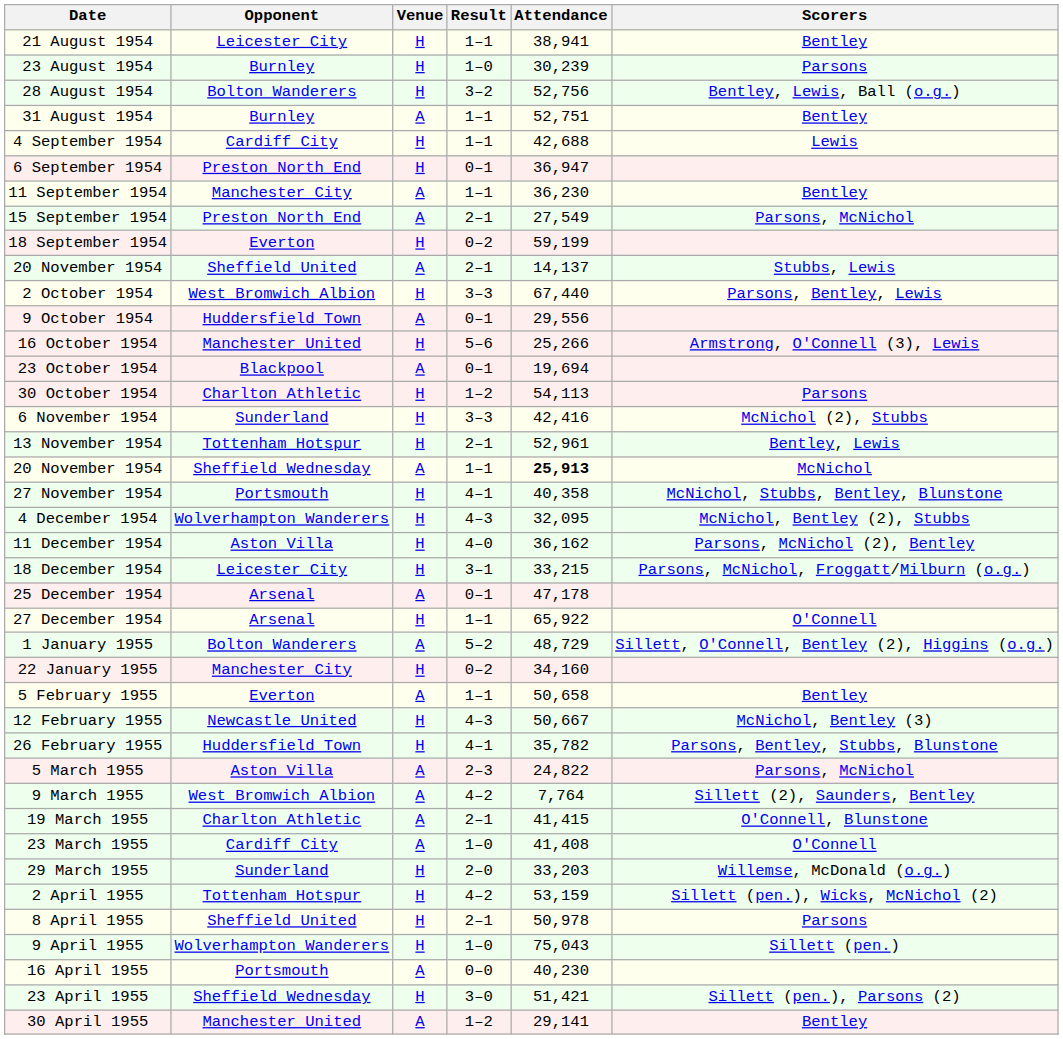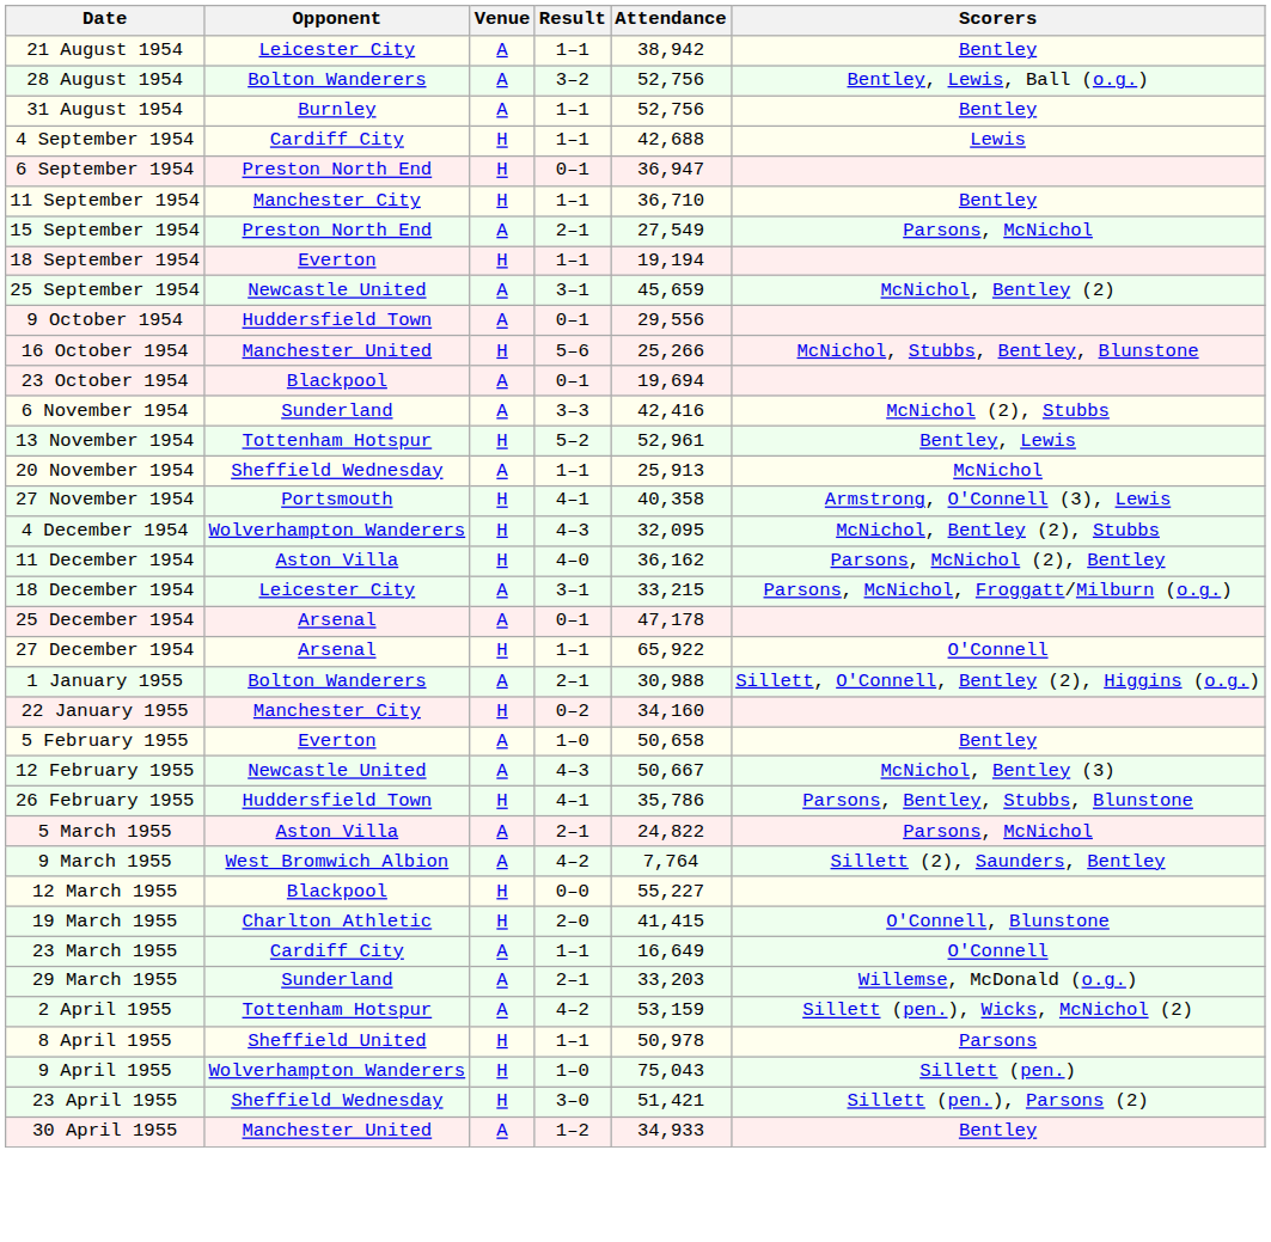21 August 1954 | Venue: H -> A
21 August 1954 | Attendance: 38,941 -> 38,942
- row: 23 August 1954 | Burnley | H | 1–0 | 30,239 | Parsons
28 August 1954 | Venue: H -> A
31 August 1954 | Attendance: 52,751 -> 52,756
11 September 1954 | Venue: A -> H
11 September 1954 | Attendance: 36,230 -> 36,710
18 September 1954 | Result: 0–2 -> 1–1
18 September 1954 | Attendance: 59,199 -> 19,194
- row: 20 November 1954 | Sheffield United | A | 2–1 | 14,137 | Stubbs, Lewis
+ row: 25 September 1954 | Newcastle United | A | 3–1 | 45,659 | McNichol, Bentley (2)
- row: 2 October 1954 | West Bromwich Albion | H | 3–3 | 67,440 | Parsons, Bentley, Lewis
16 October 1954 | Scorers: Armstrong, O'Connell (3), Lewis -> McNichol, Stubbs, Bentley, Blunstone
- row: 30 October 1954 | Charlton Athletic | H | 1–2 | 54,113 | Parsons
6 November 1954 | Venue: H -> A
13 November 1954 | Result: 2–1 -> 5–2
20 November 1954 / Sheffield Wednesday | Attendance: bold -> normal
27 November 1954 | Scorers: McNichol, Stubbs, Bentley, Blunstone -> Armstrong, O'Connell (3), Lewis
18 December 1954 | Venue: H -> A
1 January 1955 | Result: 5–2 -> 2–1
1 January 1955 | Attendance: 48,729 -> 30,988
5 February 1955 | Result: 1–1 -> 1–0
12 February 1955 | Venue: H -> A
26 February 1955 | Attendance: 35,782 -> 35,786
5 March 1955 | Result: 2–3 -> 2–1
+ row: 12 March 1955 | Blackpool | H | 0–0 | 55,227
19 March 1955 | Venue: A -> H
19 March 1955 | Result: 2–1 -> 2–0
23 March 1955 | Result: 1–0 -> 1–1
23 March 1955 | Attendance: 41,408 -> 16,649
29 March 1955 | Venue: H -> A
29 March 1955 | Result: 2–0 -> 2–1
2 April 1955 | Venue: H -> A
8 April 1955 | Result: 2–1 -> 1–1
- row: 16 April 1955 | Portsmouth | A | 0–0 | 40,230
30 April 1955 | Attendance: 29,141 -> 34,933
